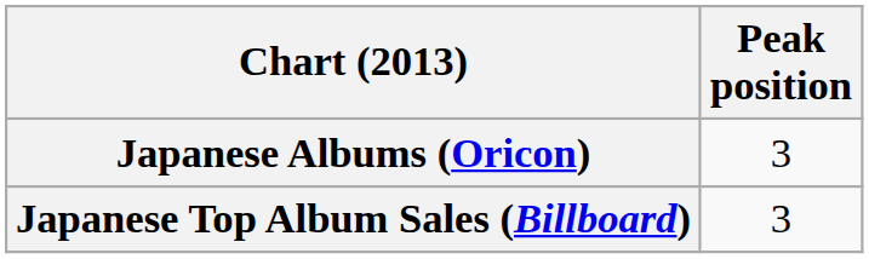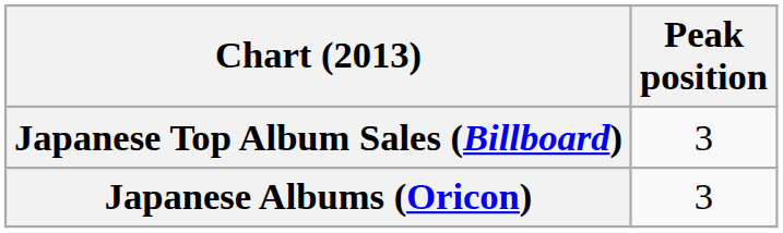rows swapped: Japanese Albums (Oricon) <-> Japanese Top Album Sales (Billboard)
